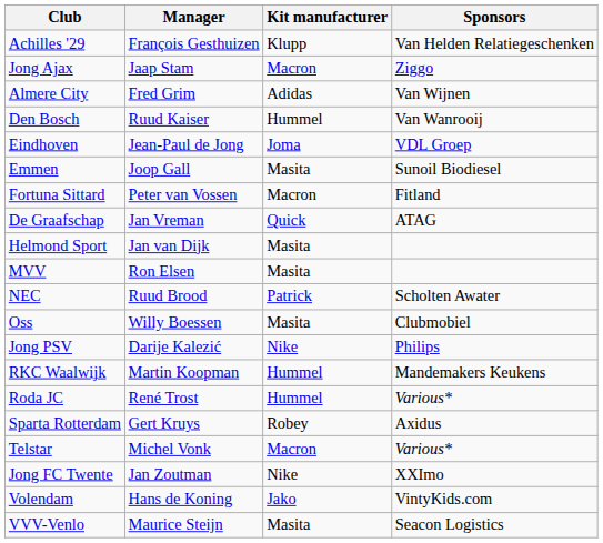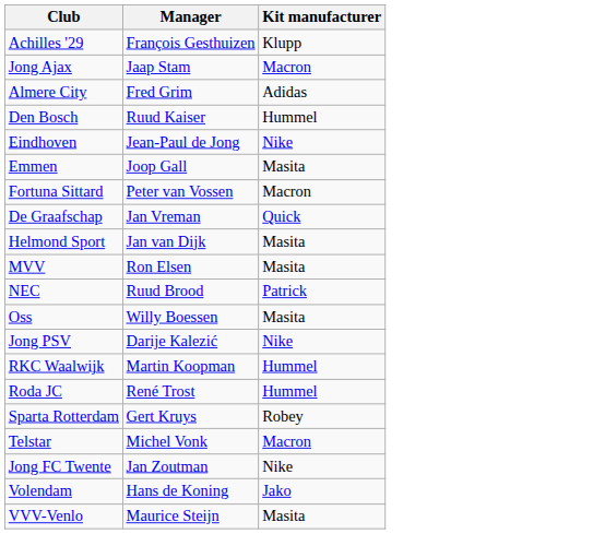- column: Sponsors | Van Helden Relatiegeschenken | Ziggo | Van Wijnen | Van Wanrooij | VDL Groep | Sunoil Biodiesel | Fitland | ATAG | Scholten Awater | Clubmobiel | Philips | Mandemakers Keukens | Various* | Axidus | Various* | XXImo | VintyKids.com | Seacon Logistics
Eindhoven | Kit manufacturer: Joma -> Nike
